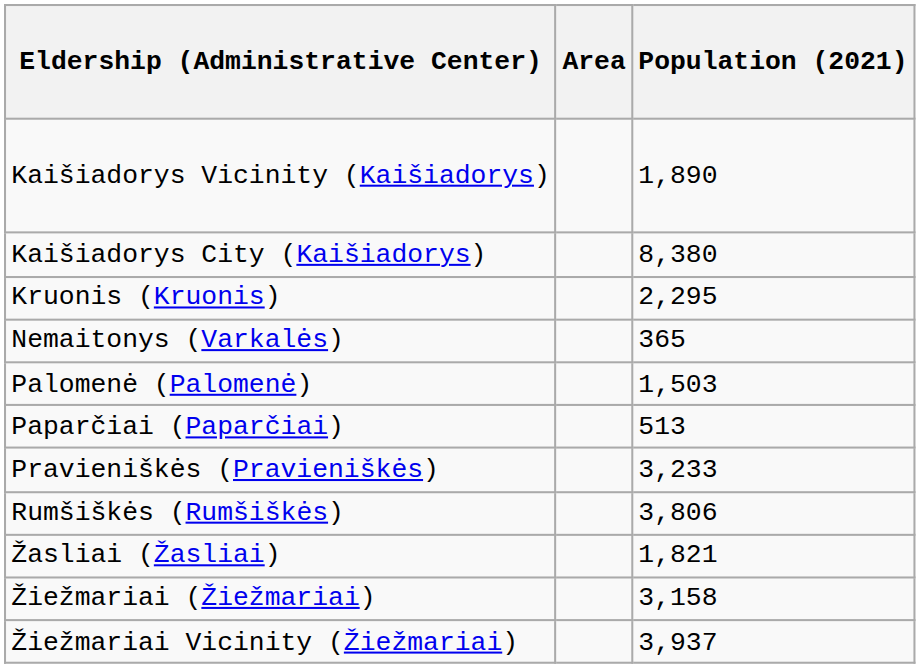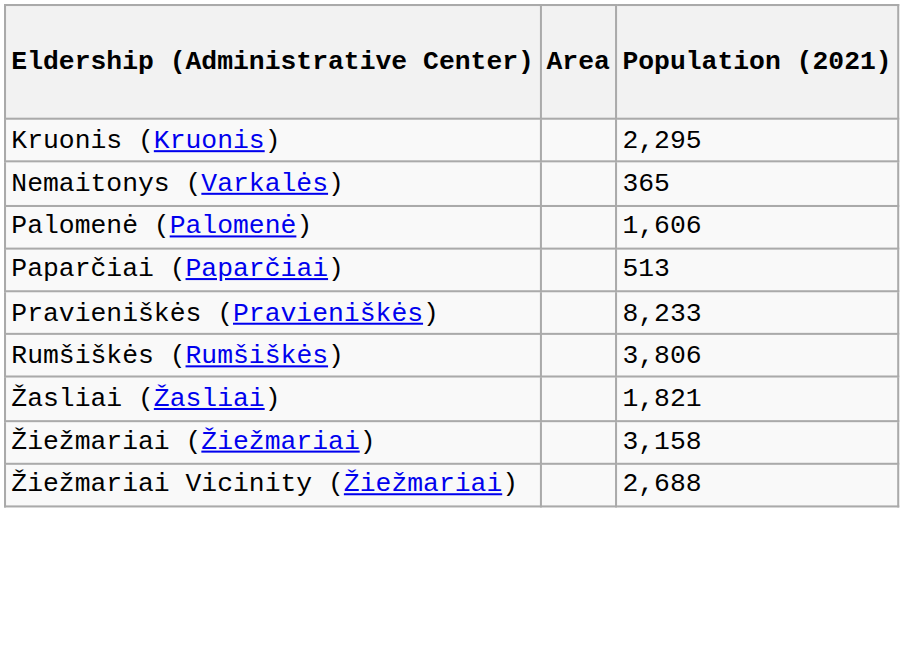- row: Kaišiadorys Vicinity (Kaišiadorys) | 1,890
- row: Kaišiadorys City (Kaišiadorys) | 8,380
Palomenė (Palomenė) | Population (2021): 1,503 -> 1,606
Pravieniškės (Pravieniškės) | Population (2021): 3,233 -> 8,233
Žiežmariai Vicinity (Žiežmariai) | Population (2021): 3,937 -> 2,688
